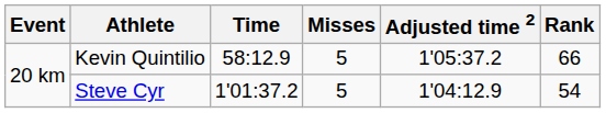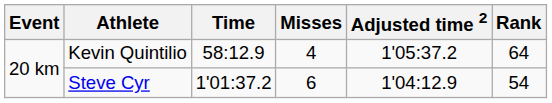Kevin Quintilio | Misses: 5 -> 4
Kevin Quintilio | Rank: 66 -> 64
Steve Cyr | Misses: 5 -> 6
